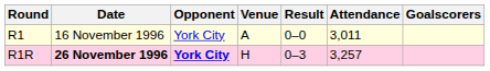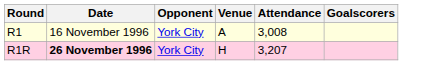- column: Result | 0–0 | 0–3
R1 | Attendance: 3,011 -> 3,008
R1R | Opponent: bold -> normal
R1R | Attendance: 3,257 -> 3,207
